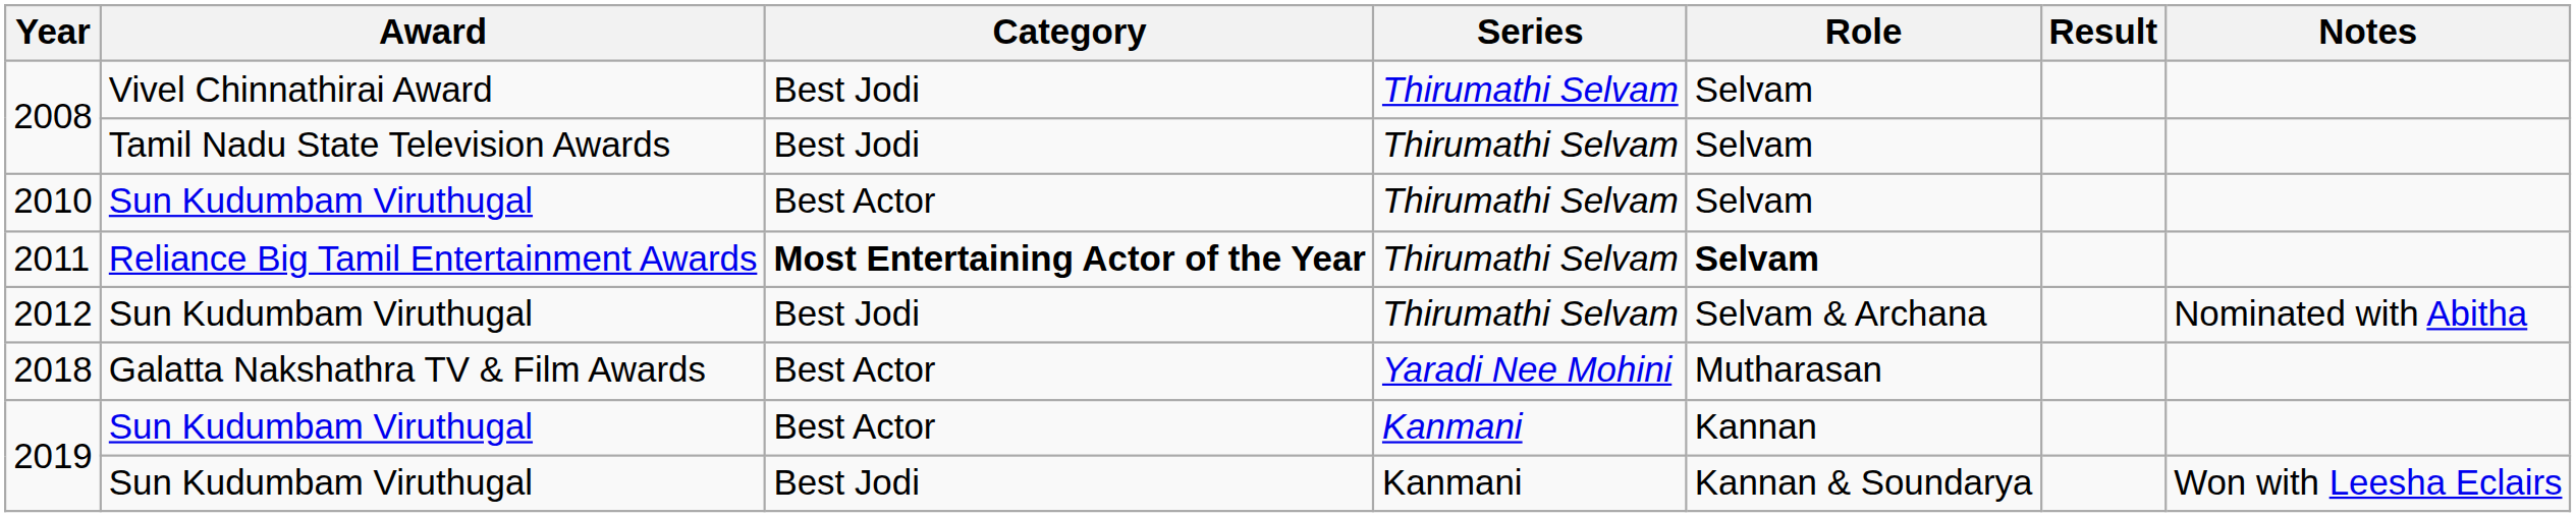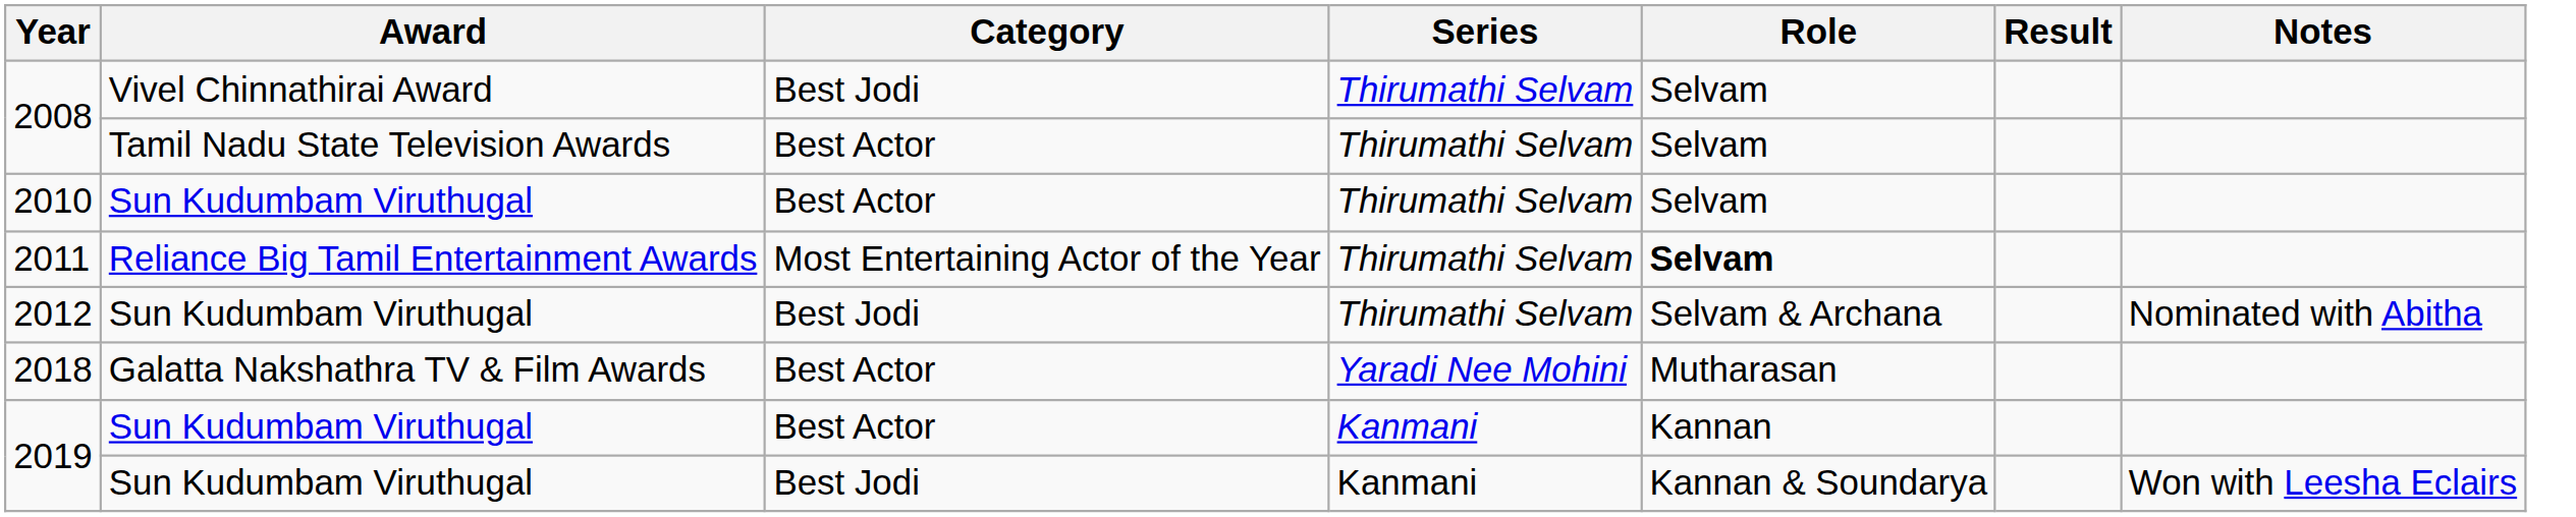2008 / Tamil Nadu State Television Awards | Category: Best Jodi -> Best Actor
2011 | Category: bold -> normal
